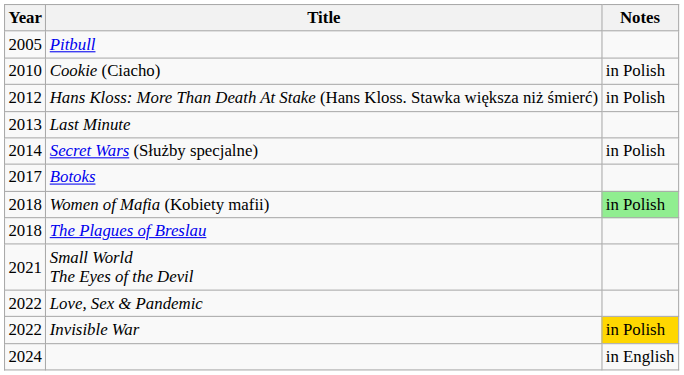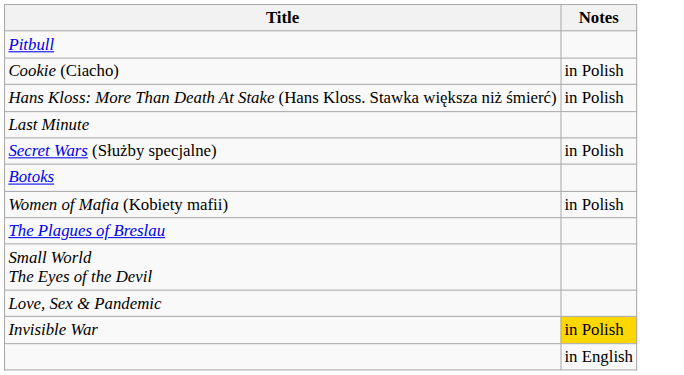- column: Year | 2005 | 2010 | 2012 | 2013 | 2014 | 2017 | 2018 | 2018 | 2021 | 2022 | 2022 | 2024
Women of Mafia (Kobiety mafii) | Notes: lightgreen background -> no background
